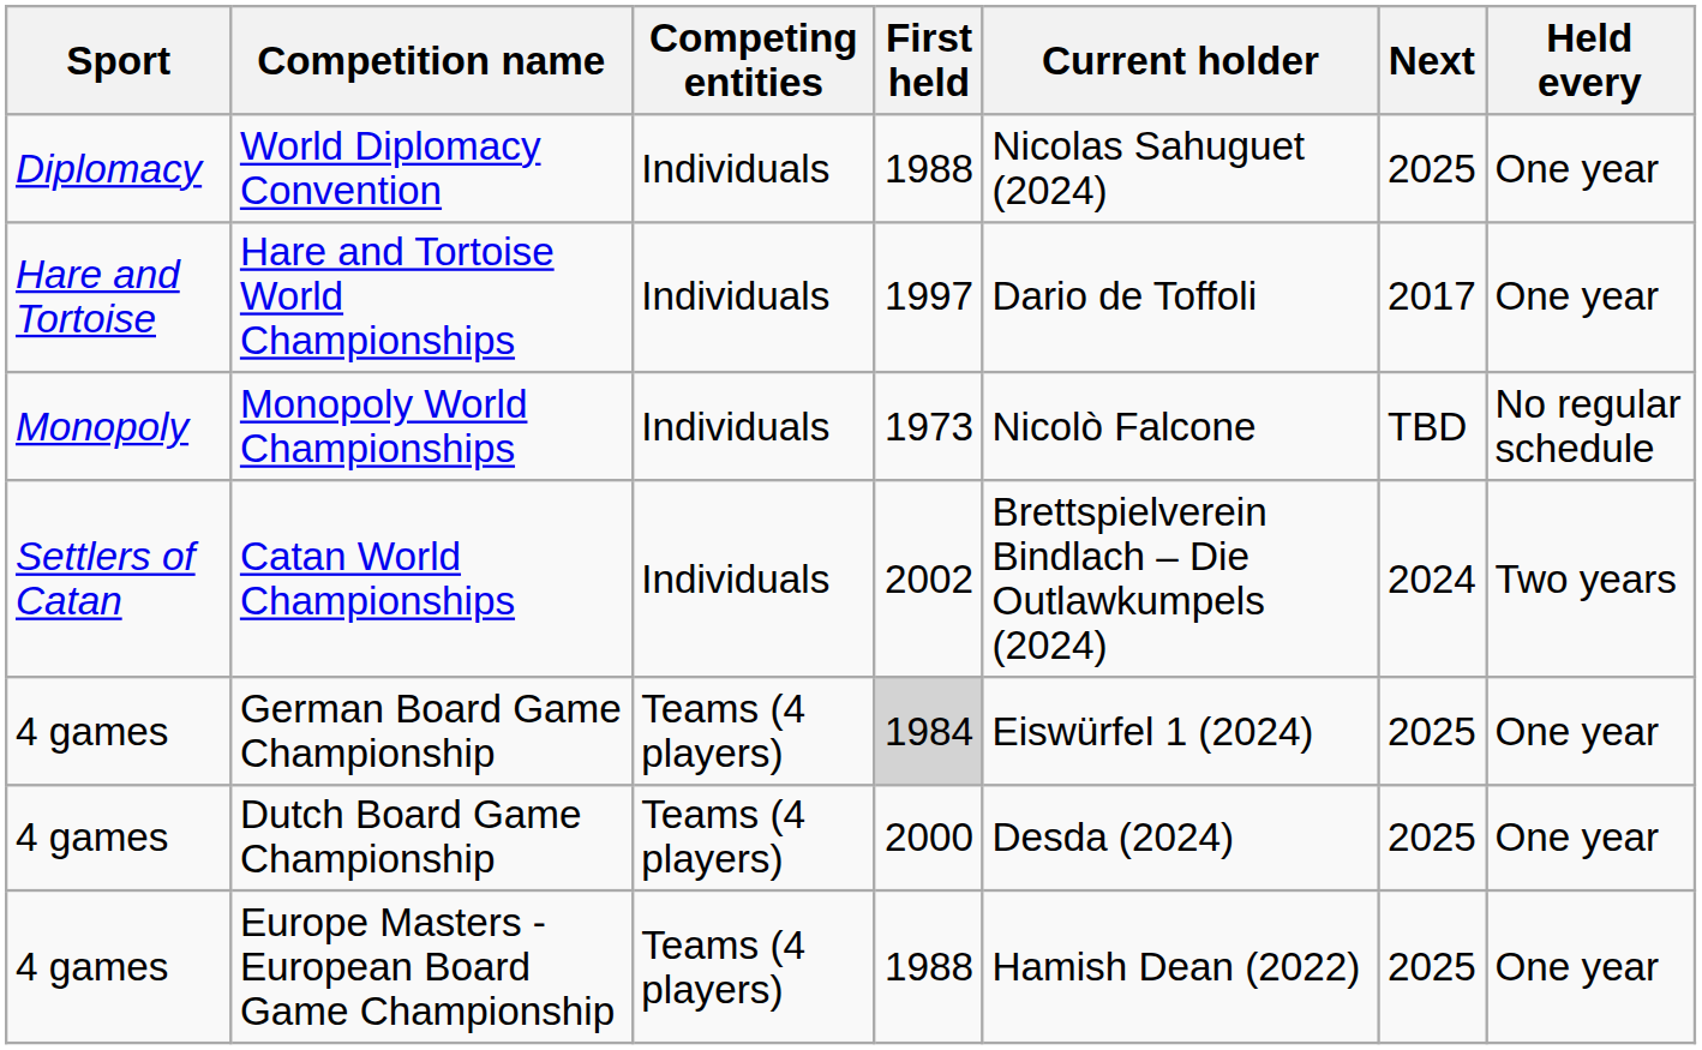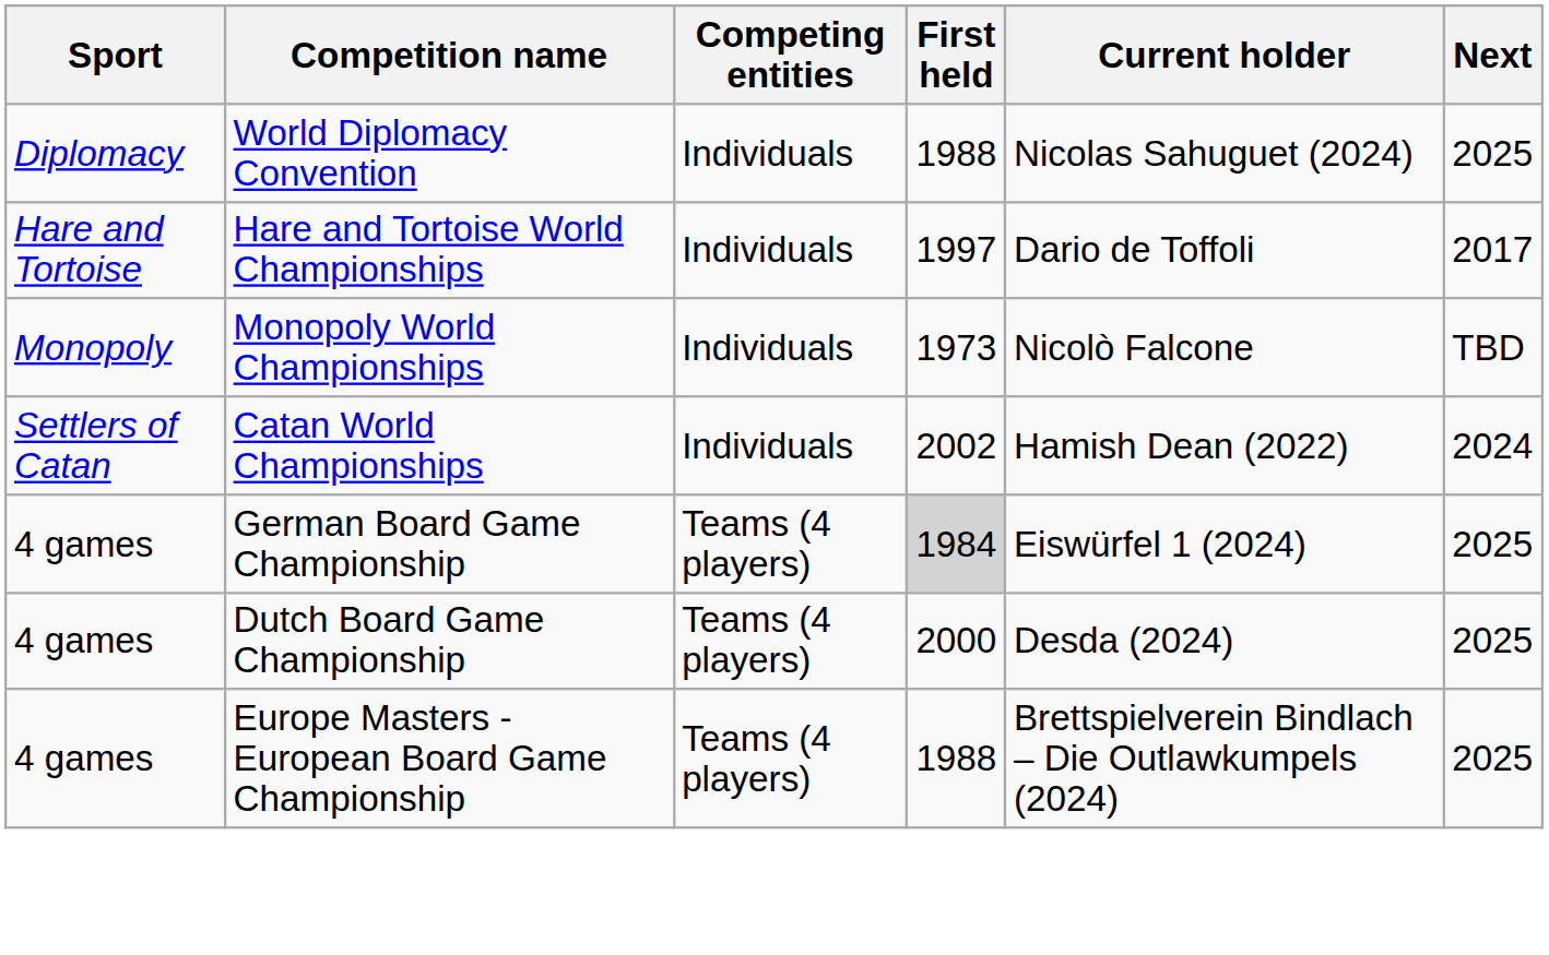- column: Held every | One year | One year | No regular schedule | Two years | One year | One year | One year
Catan World Championships | Current holder: Brettspielverein Bindlach – Die Outlawkumpels (2024) -> Hamish Dean (2022)
Europe Masters - European Board Game Championship | Current holder: Hamish Dean (2022) -> Brettspielverein Bindlach – Die Outlawkumpels (2024)
